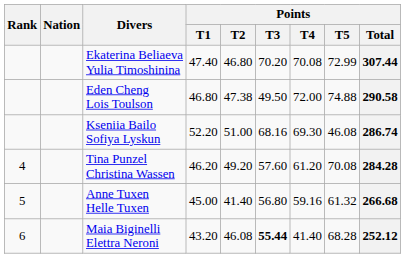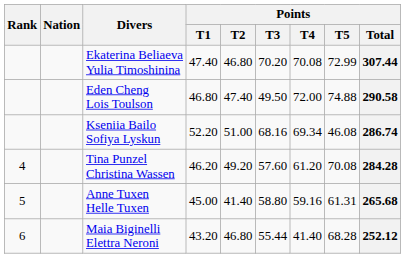Eden Cheng Lois Toulson | Points / T2: 47.38 -> 47.40
Kseniia Bailo Sofiya Lyskun | Points / T4: 69.30 -> 69.34
Anne Tuxen Helle Tuxen | Points / T3: 56.80 -> 58.80
Anne Tuxen Helle Tuxen | Points / T5: 61.32 -> 61.31
Anne Tuxen Helle Tuxen | Points / Total: 266.68 -> 265.68
Maia Biginelli Elettra Neroni | Points / T2: 46.08 -> 46.80
Maia Biginelli Elettra Neroni | Points / T3: bold -> normal
